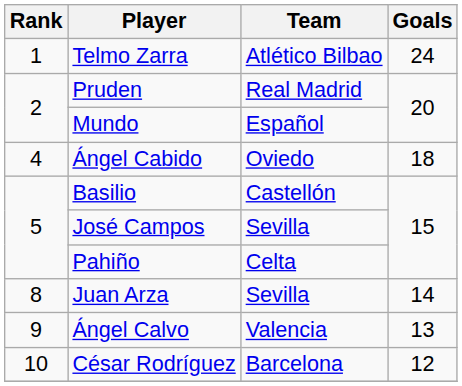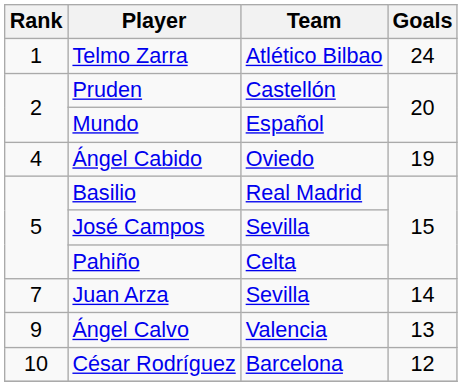Pruden | Team: Real Madrid -> Castellón
Ángel Cabido | Goals: 18 -> 19
Basilio | Team: Castellón -> Real Madrid
Juan Arza | Rank: 8 -> 7
